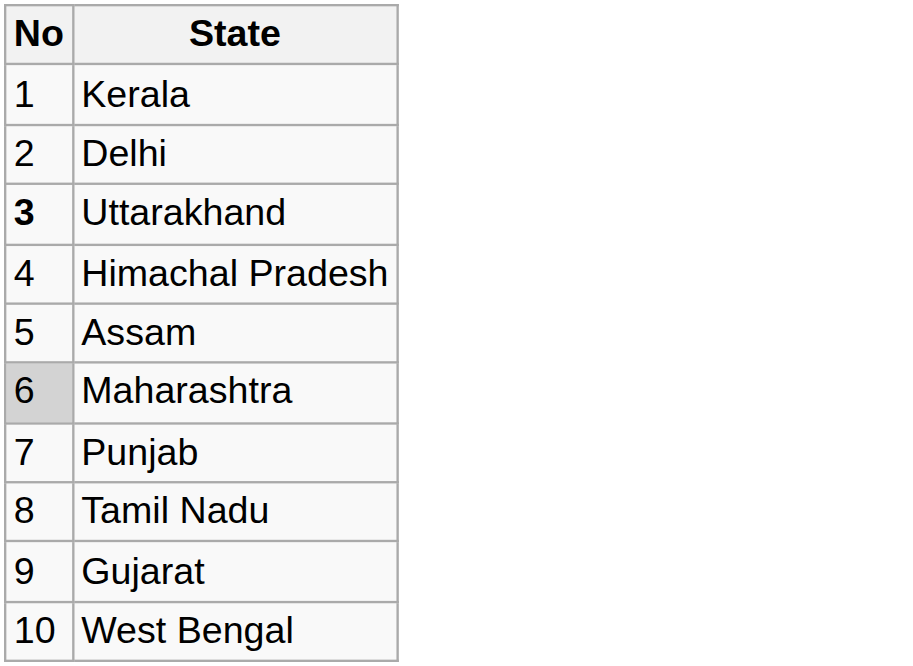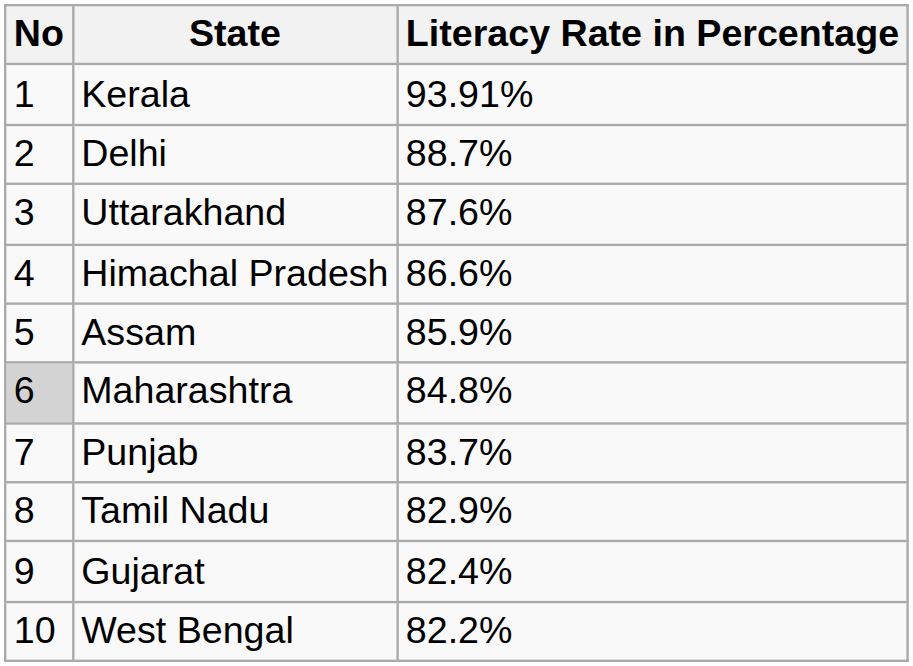+ column: Literacy Rate in Percentage | 93.91% | 88.7% | 87.6% | 86.6% | 85.9% | 84.8% | 83.7% | 82.9% | 82.4% | 82.2%
Uttarakhand | No: bold -> normal
